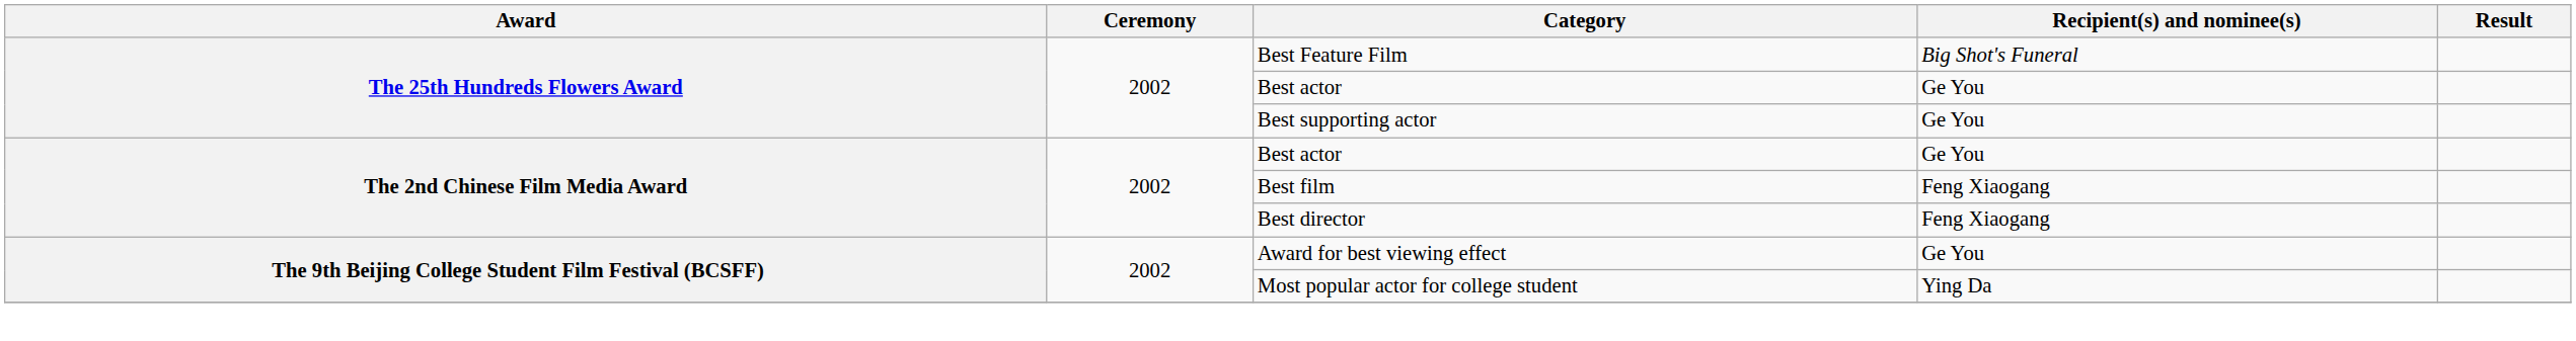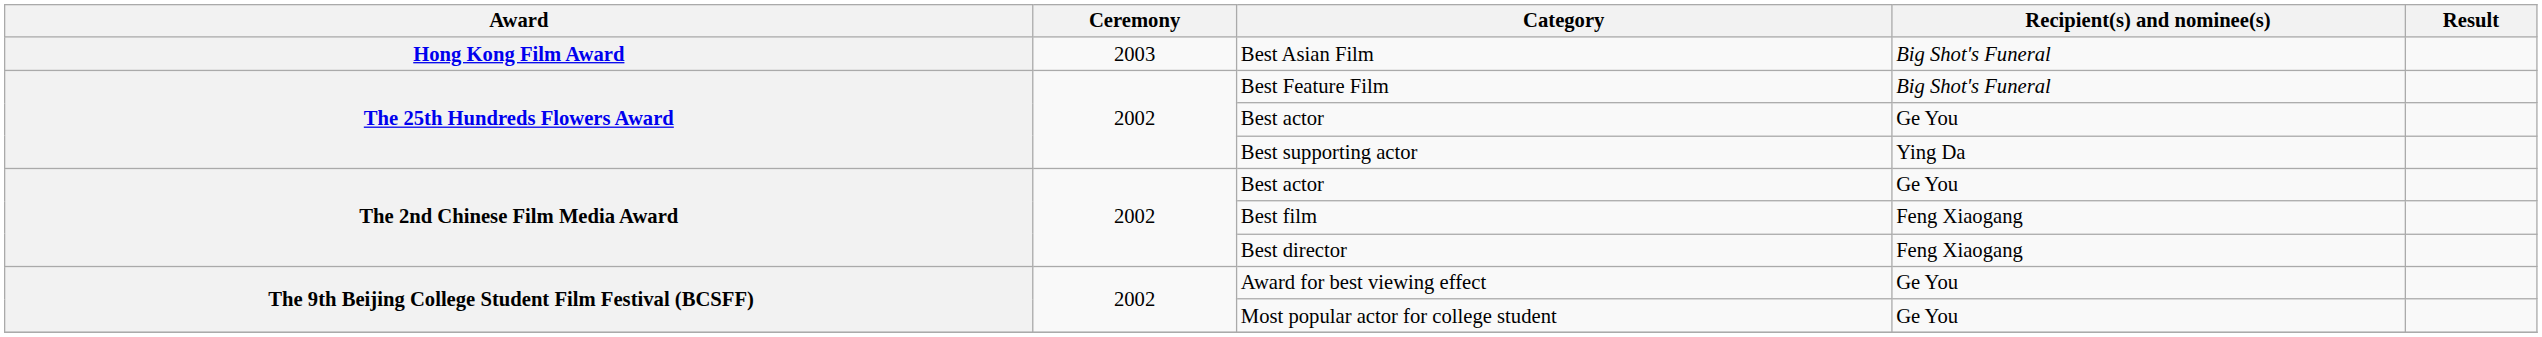+ row: Hong Kong Film Award | 2003 | Best Asian Film | Big Shot's Funeral
Best supporting actor | Recipient(s) and nominee(s): Ge You -> Ying Da
Most popular actor for college student | Recipient(s) and nominee(s): Ying Da -> Ge You
